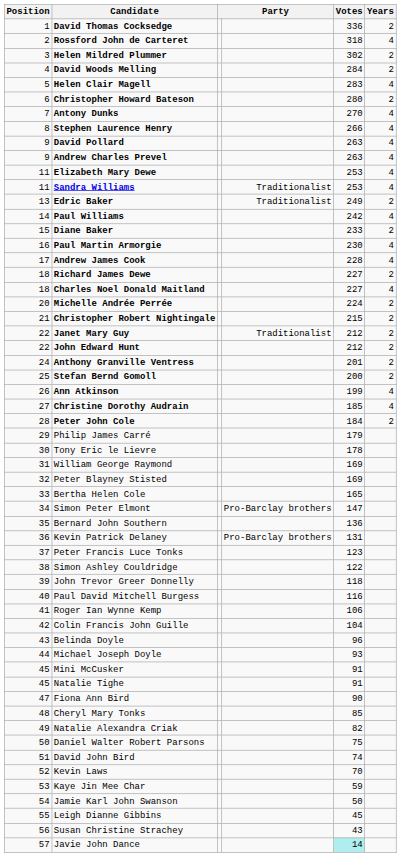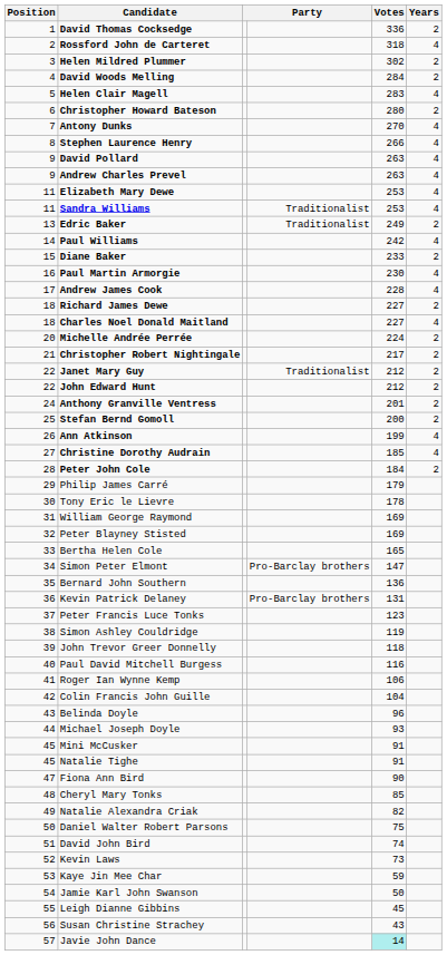Christopher Robert Nightingale | Votes: 215 -> 217
Simon Ashley Couldridge | Votes: 122 -> 119
Kevin Laws | Votes: 70 -> 73
